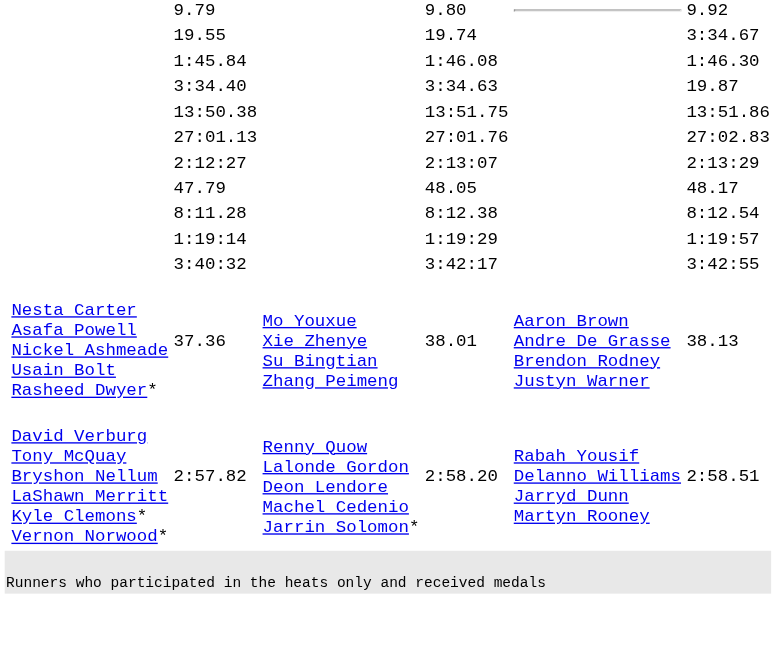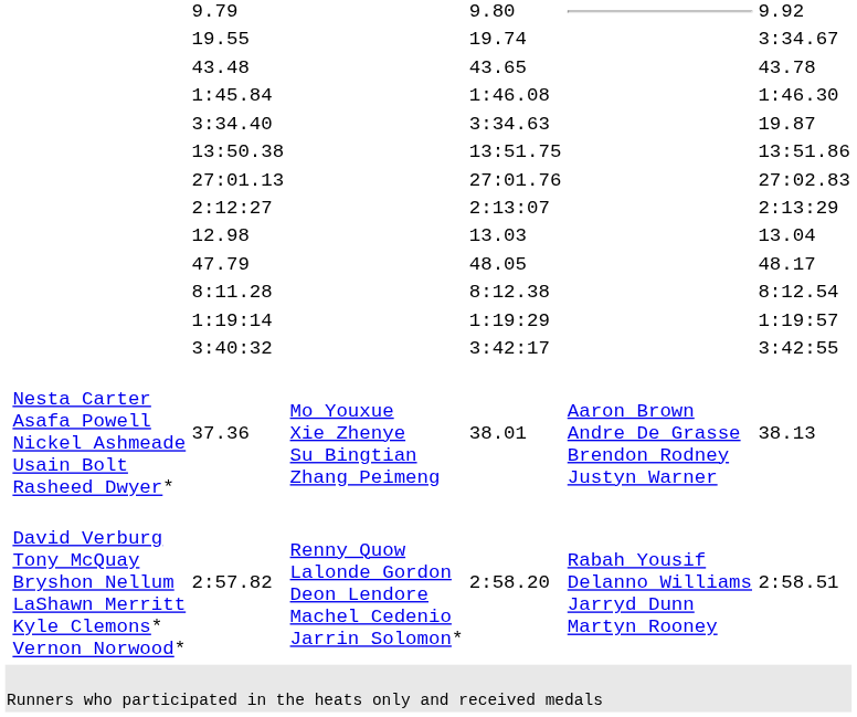+ row: 43.48 | 43.65 | 43.78
+ row: 12.98 | 13.03 | 13.04
